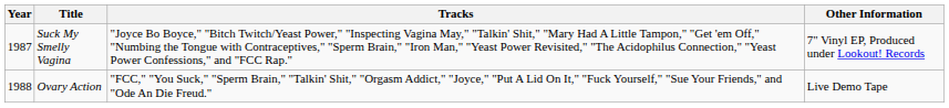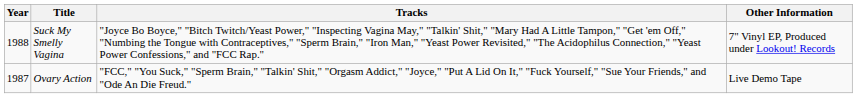Suck My Smelly Vagina | Year: 1987 -> 1988
Ovary Action | Year: 1988 -> 1987
